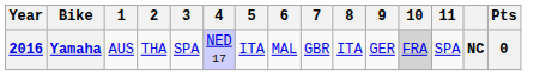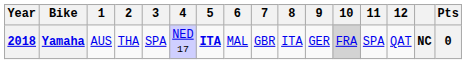+ column: 12 | QAT
Yamaha | Year: 2016 -> 2018
Yamaha | 5: normal -> bold
